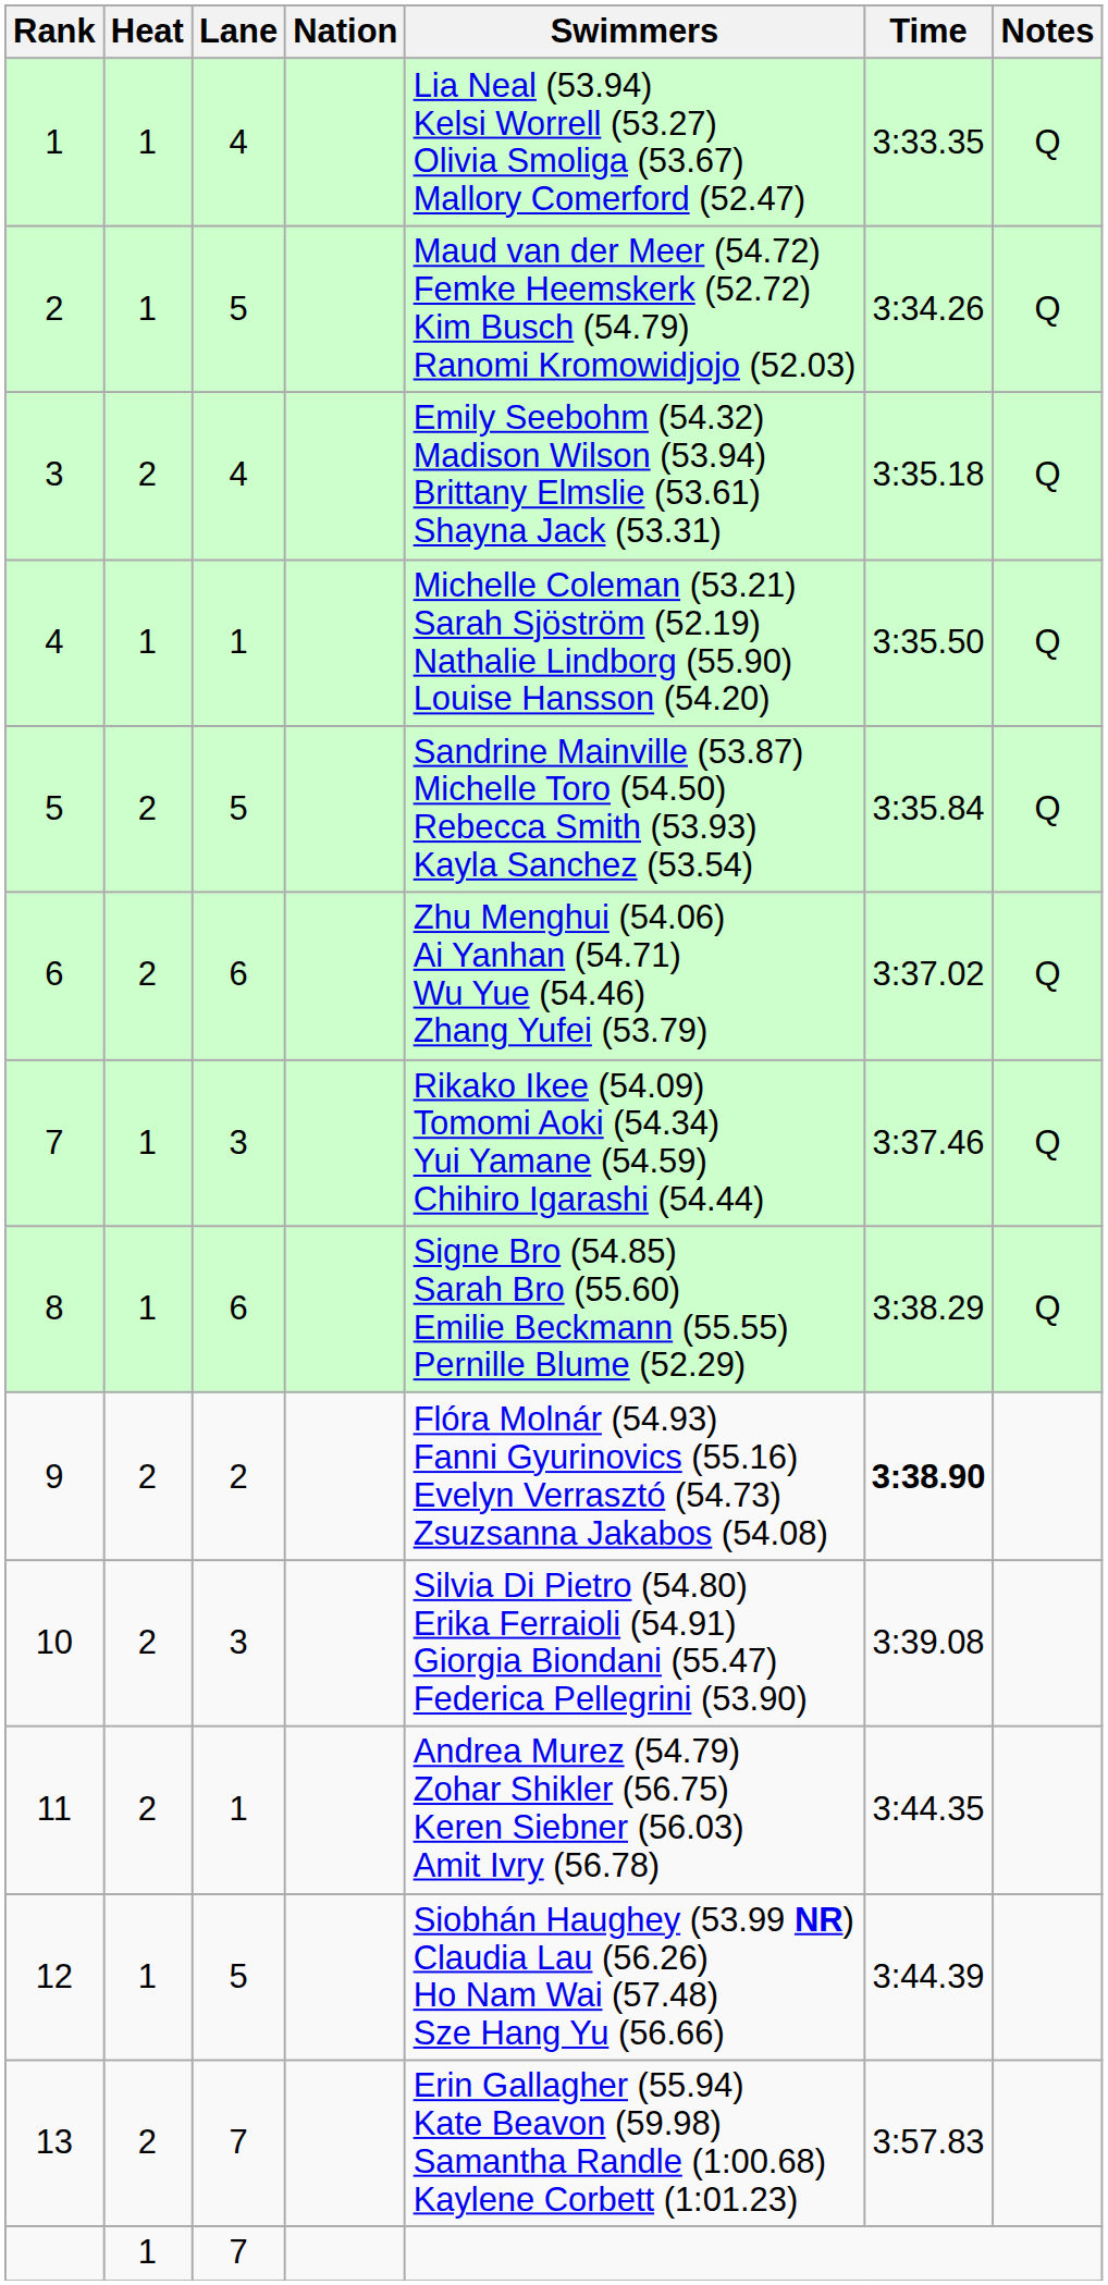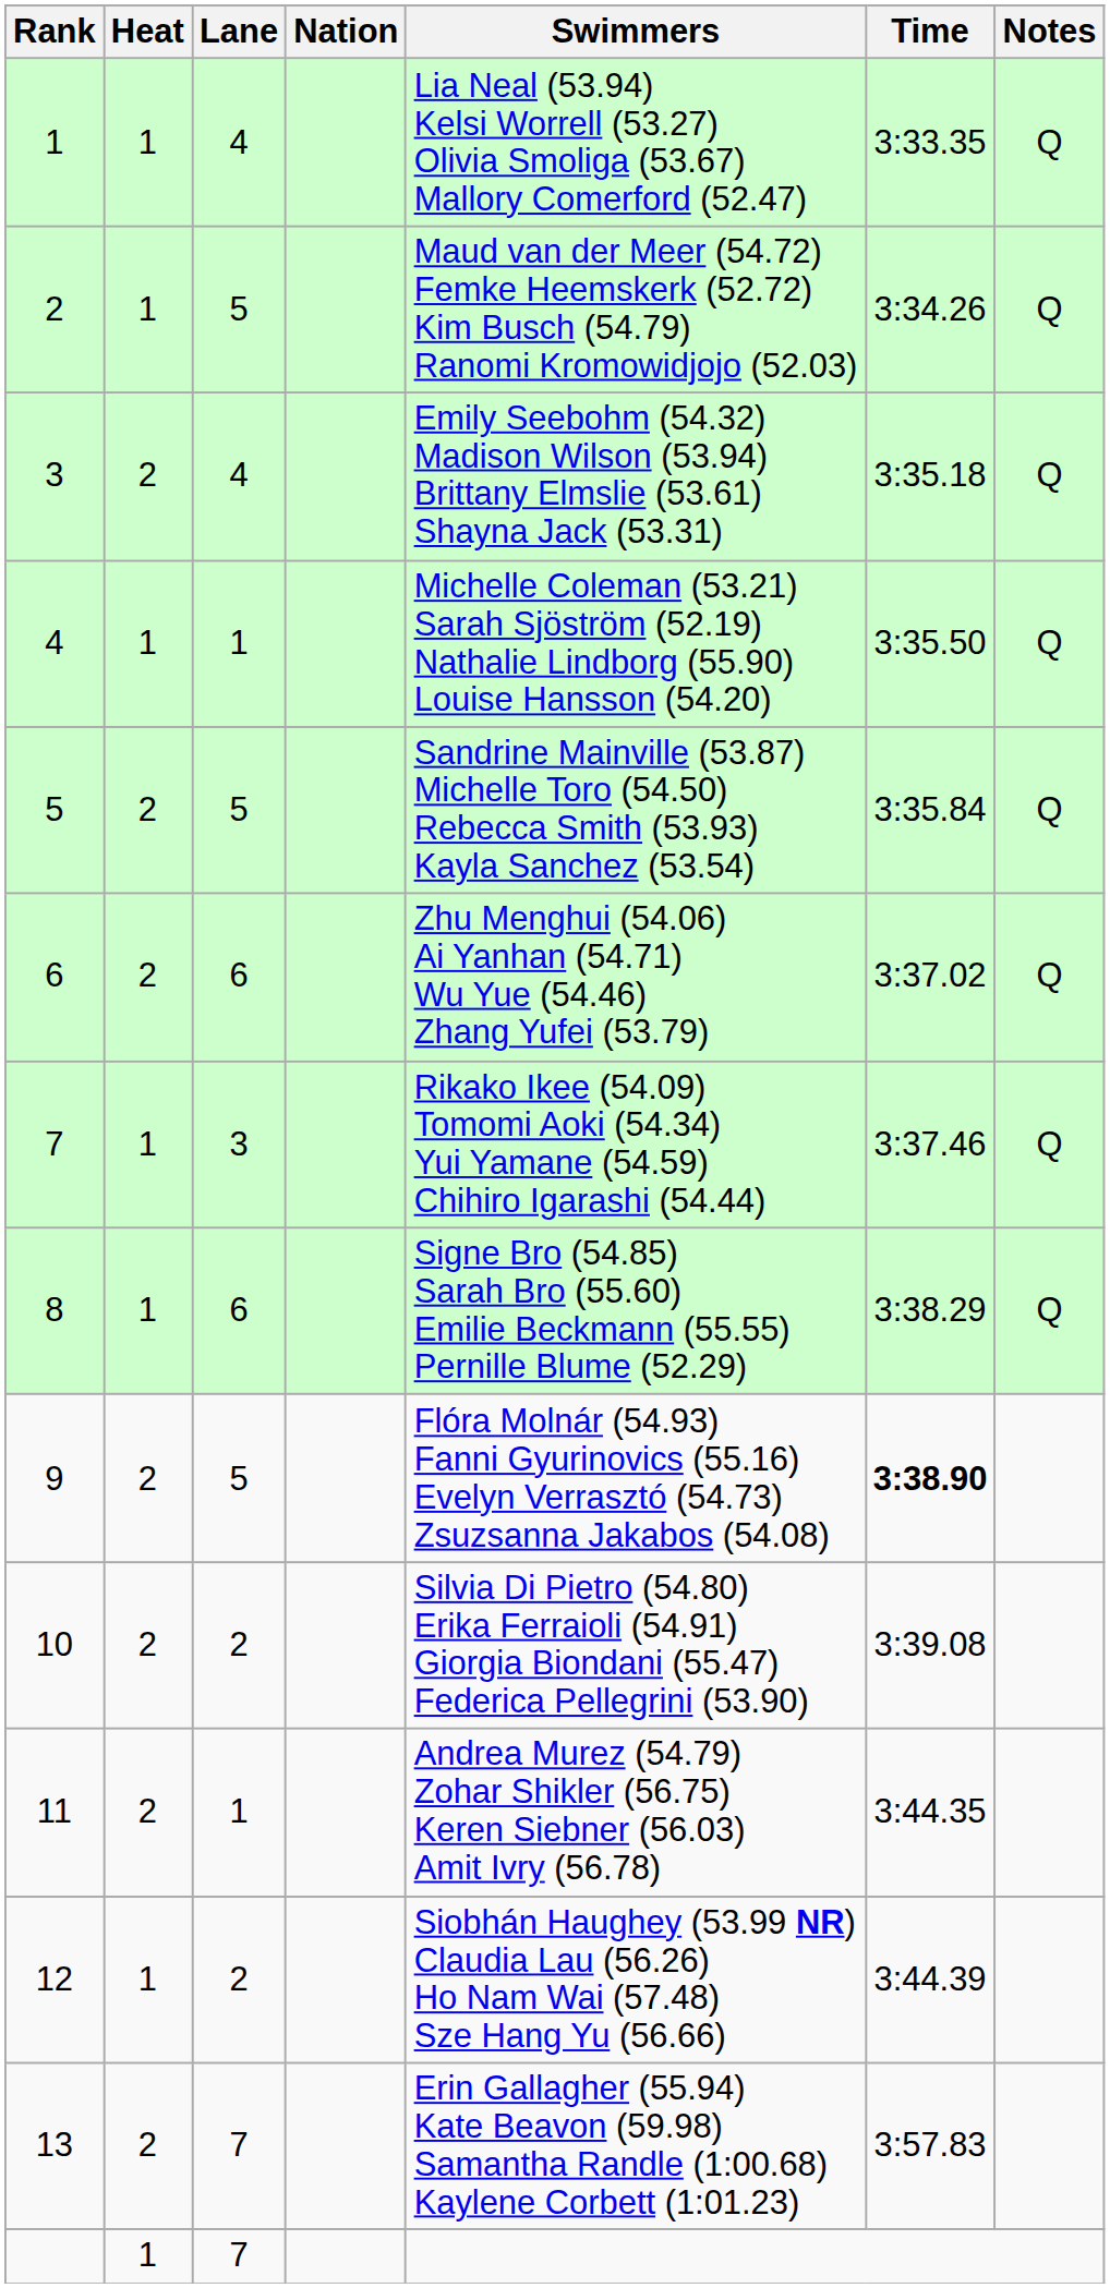9 | Lane: 2 -> 5
10 | Lane: 3 -> 2
12 | Lane: 5 -> 2
